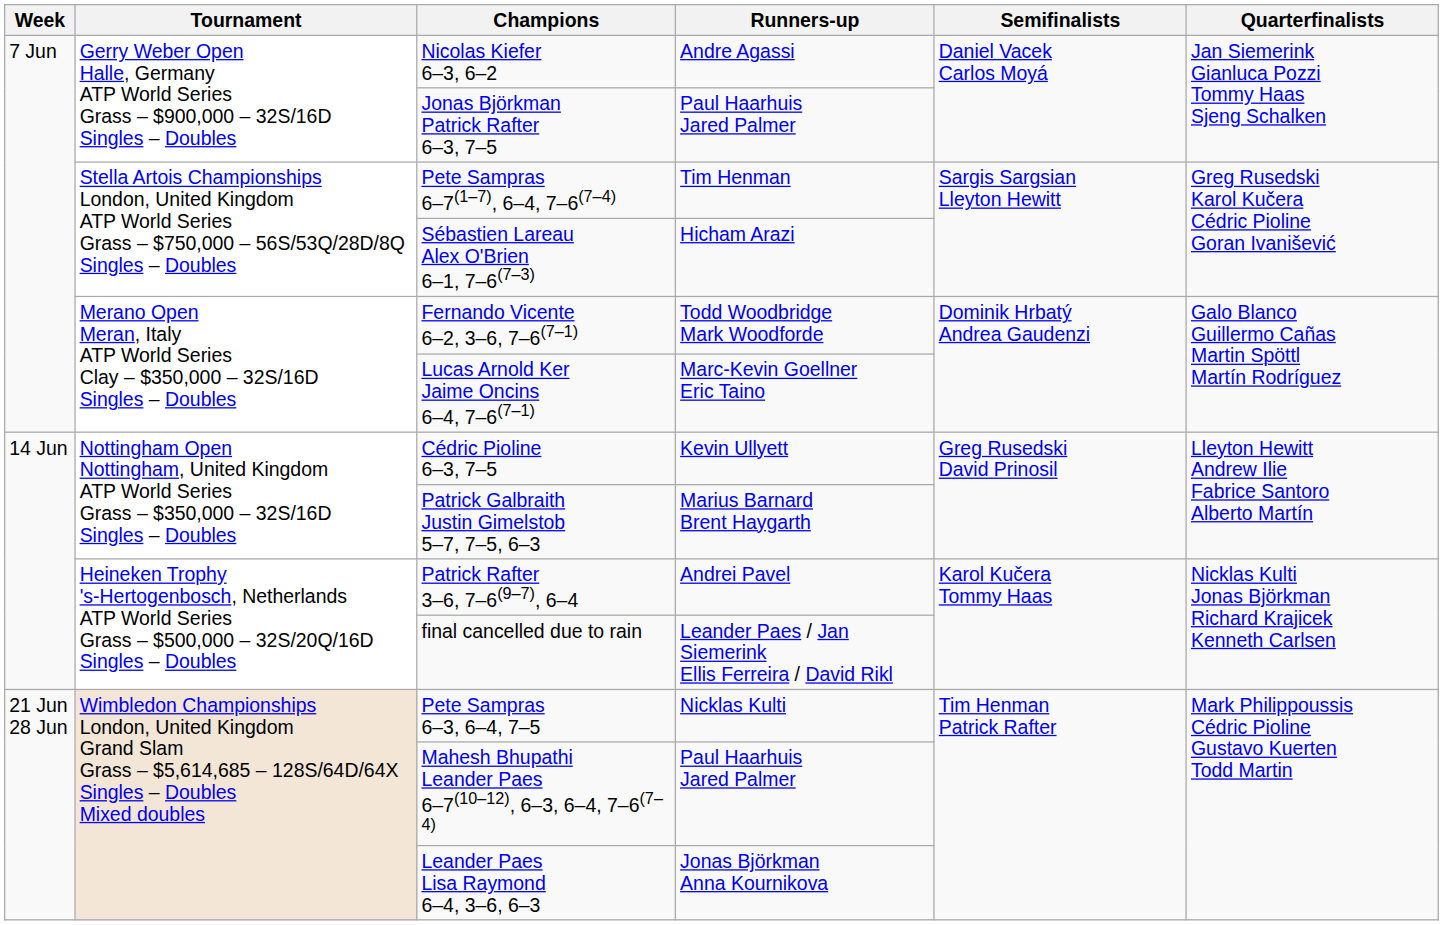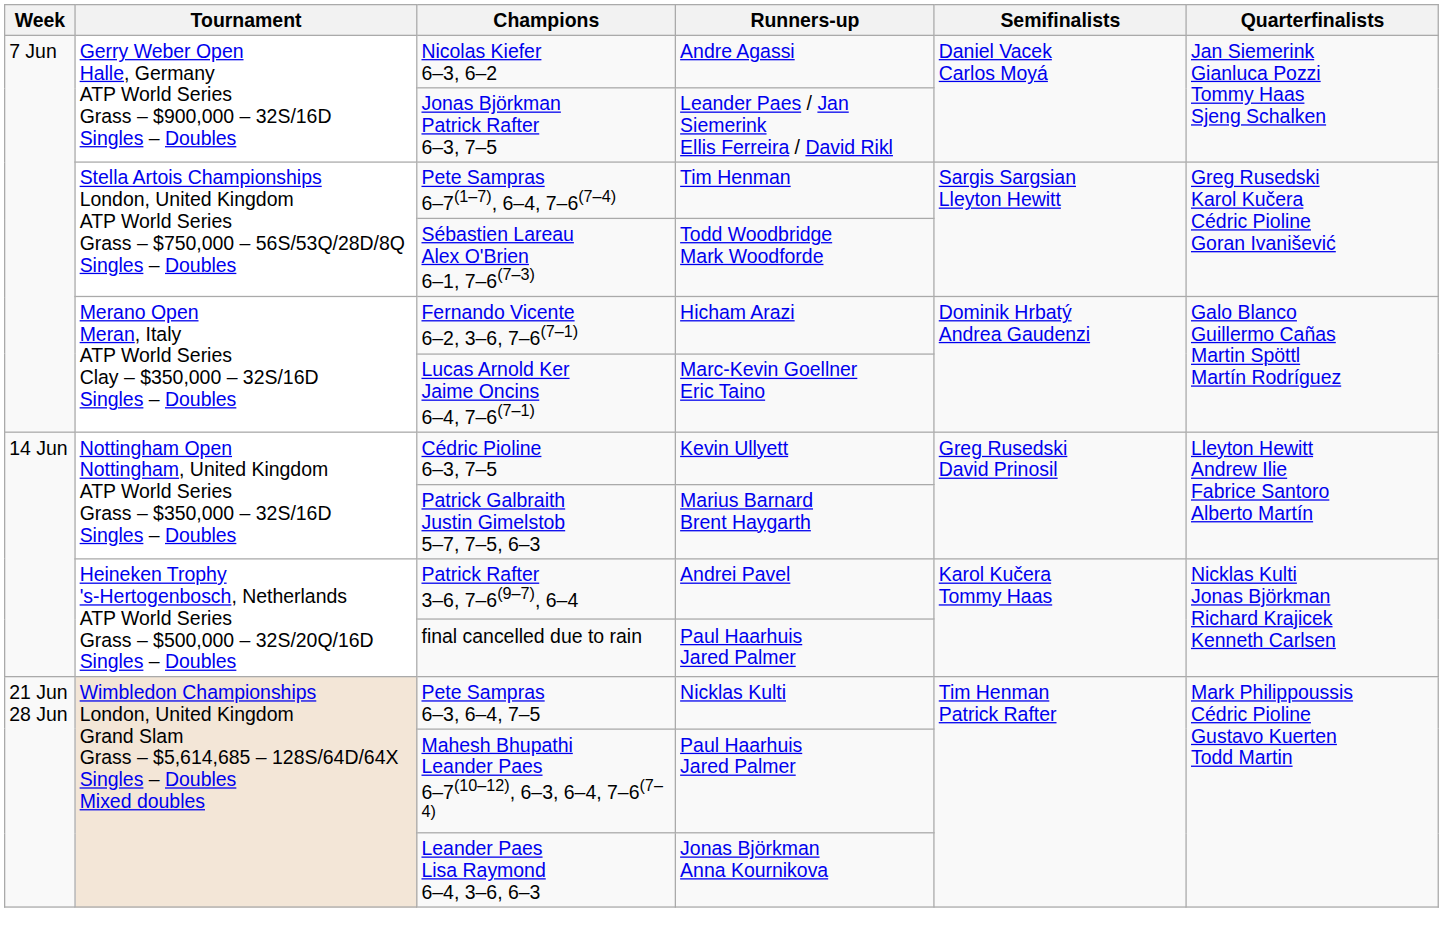Jonas Björkman Patrick Rafter 6–3, 7–5 | Runners-up: Paul Haarhuis Jared Palmer -> Leander Paes / Jan Siemerink Ellis Ferreira / David Rikl
Sébastien Lareau Alex O'Brien 6–1, 7–6(7–3) | Runners-up: Hicham Arazi -> Todd Woodbridge Mark Woodforde
Fernando Vicente 6–2, 3–6, 7–6(7–1) | Runners-up: Todd Woodbridge Mark Woodforde -> Hicham Arazi
final cancelled due to rain | Runners-up: Leander Paes / Jan Siemerink Ellis Ferreira / David Rikl -> Paul Haarhuis Jared Palmer
